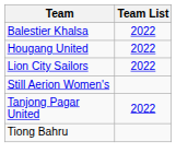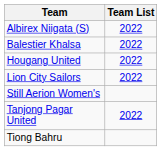+ row: Albirex Niigata (S) | 2022
